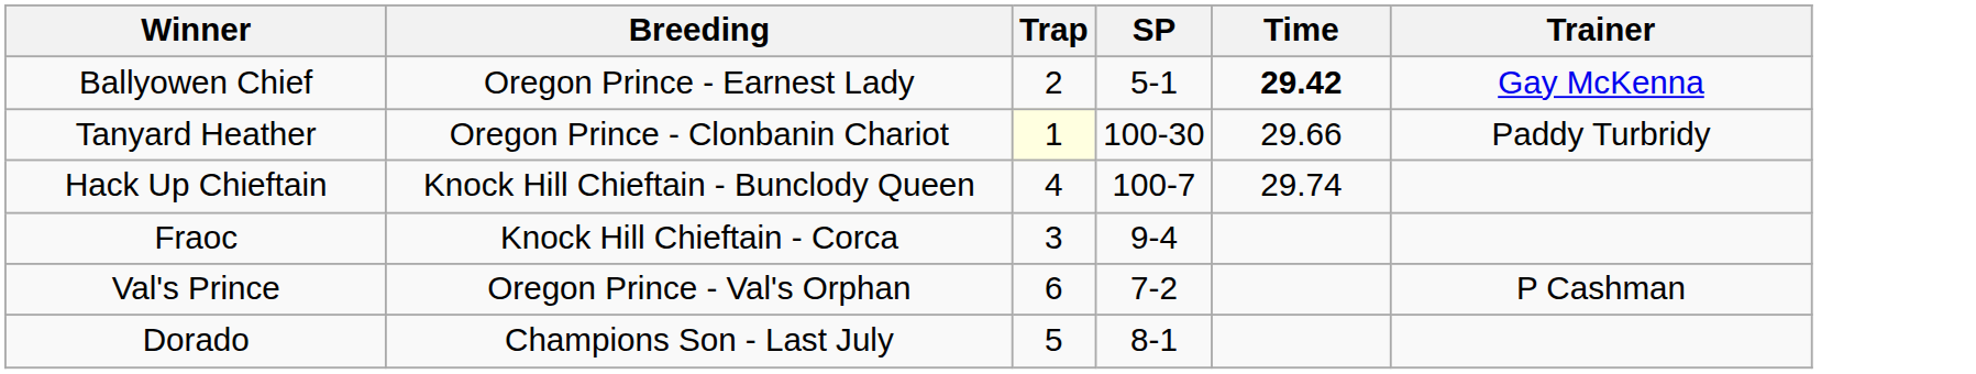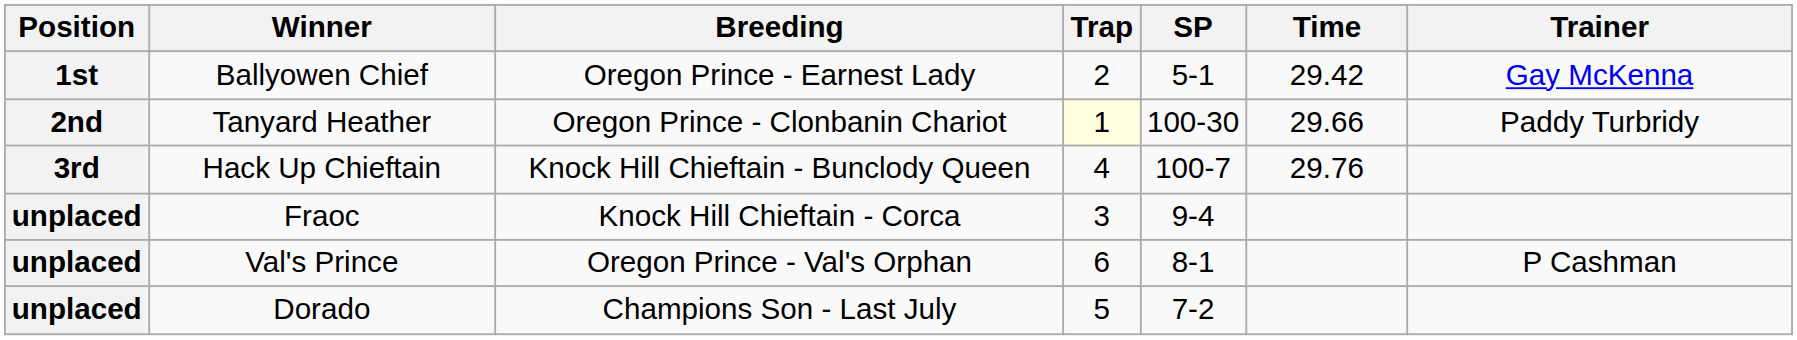+ column: Position | 1st | 2nd | 3rd | unplaced | unplaced | unplaced
Ballyowen Chief | Time: bold -> normal
Hack Up Chieftain | Time: 29.74 -> 29.76
Val's Prince | SP: 7-2 -> 8-1
Dorado | SP: 8-1 -> 7-2
